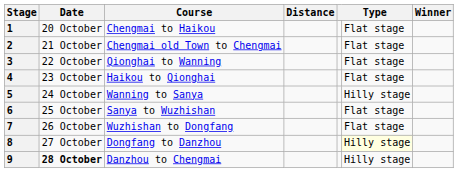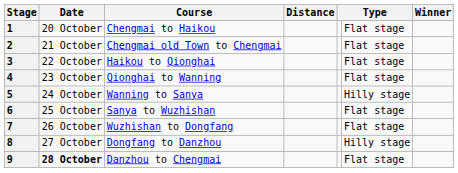3 | Course: Qionghai to Wanning -> Haikou to Qionghai
4 | Course: Haikou to Qionghai -> Qionghai to Wanning
8 | column 6: lightyellow background -> no background
9 | column 6: Hilly stage -> Flat stage
